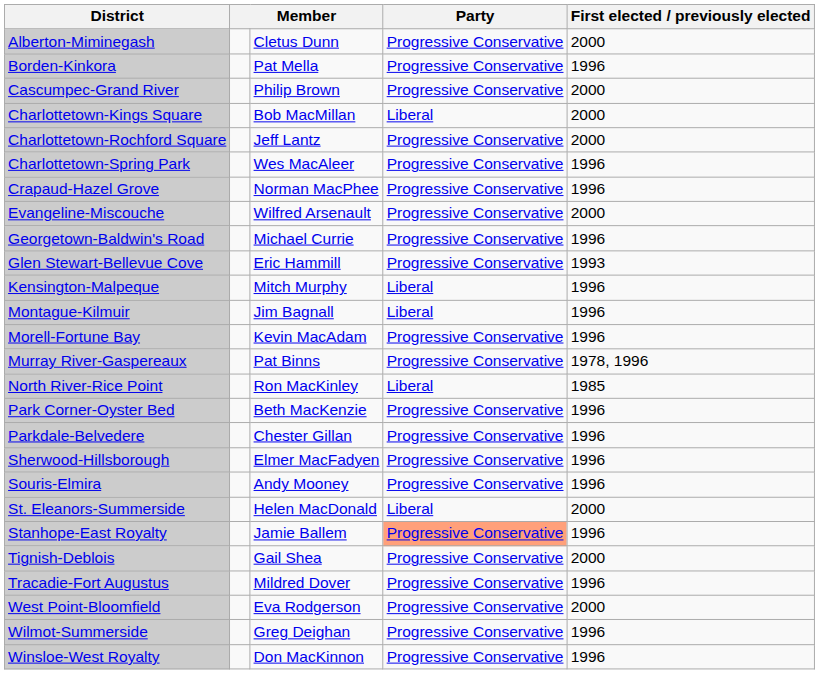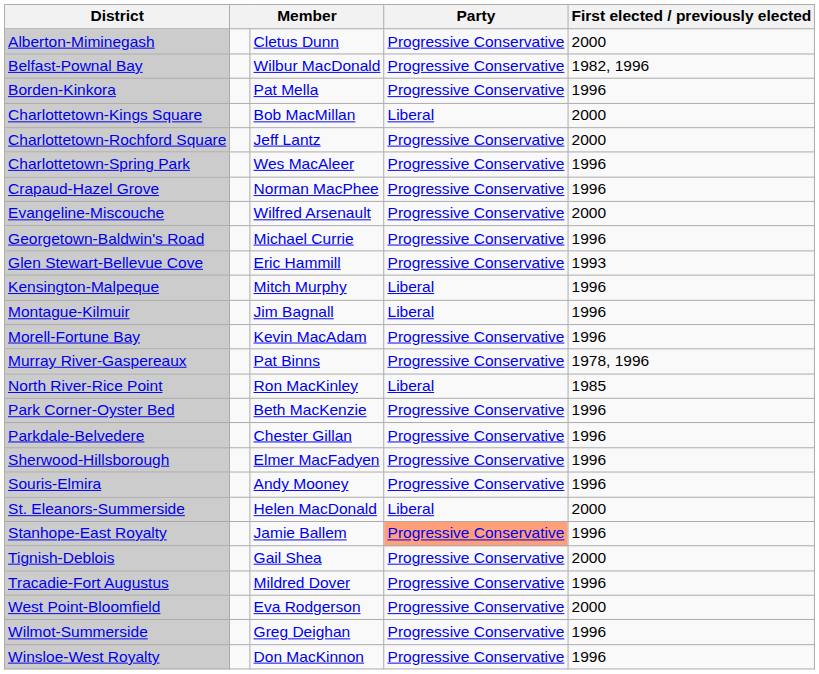+ row: Belfast-Pownal Bay | Wilbur MacDonald | Progressive Conservative | 1982, 1996
- row: Cascumpec-Grand River | Philip Brown | Progressive Conservative | 2000
